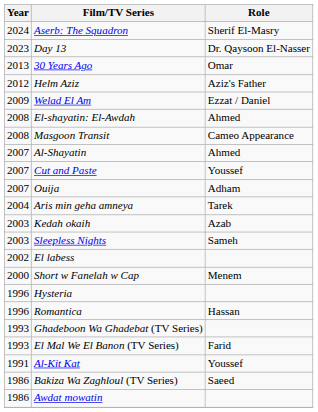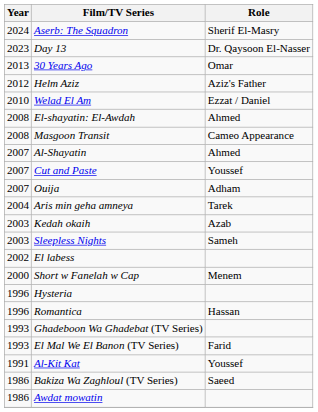Welad El Am | Year: 2009 -> 2010
